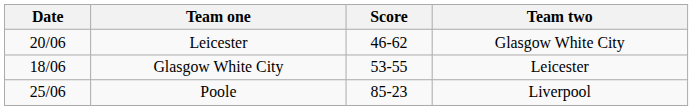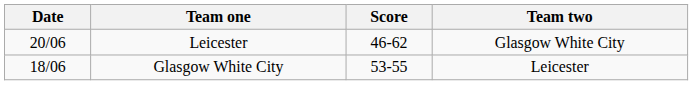- row: 25/06 | Poole | 85-23 | Liverpool
